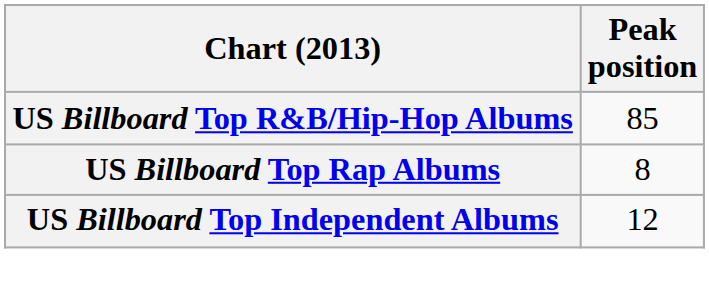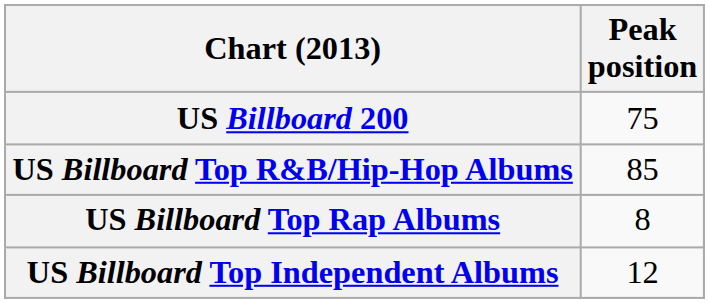+ row: US Billboard 200 | 75
